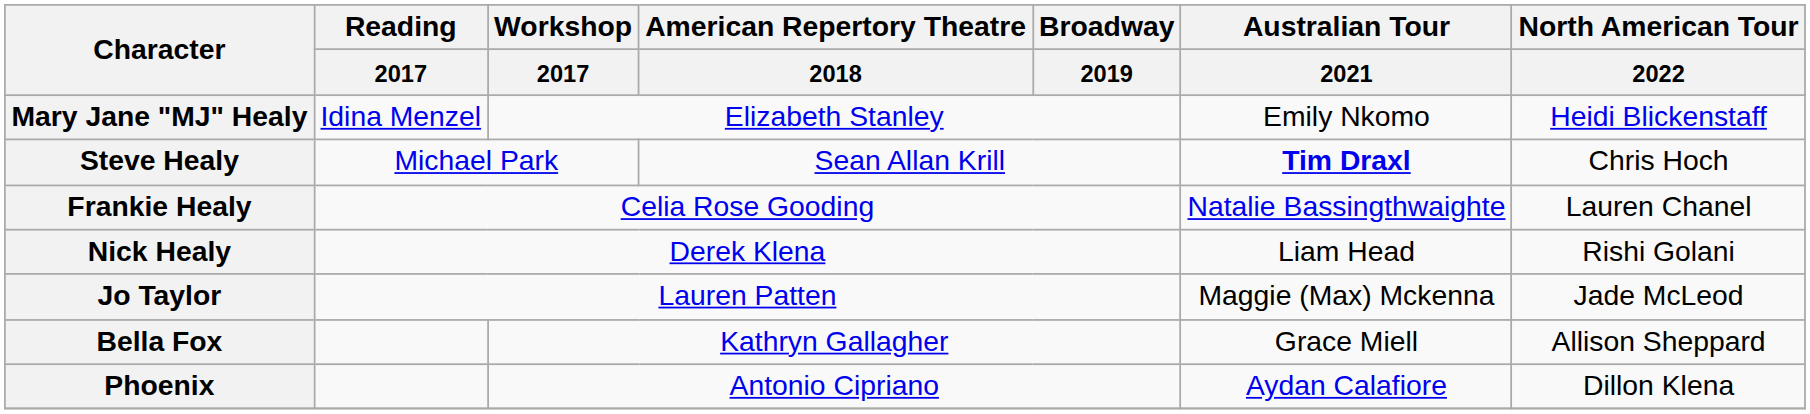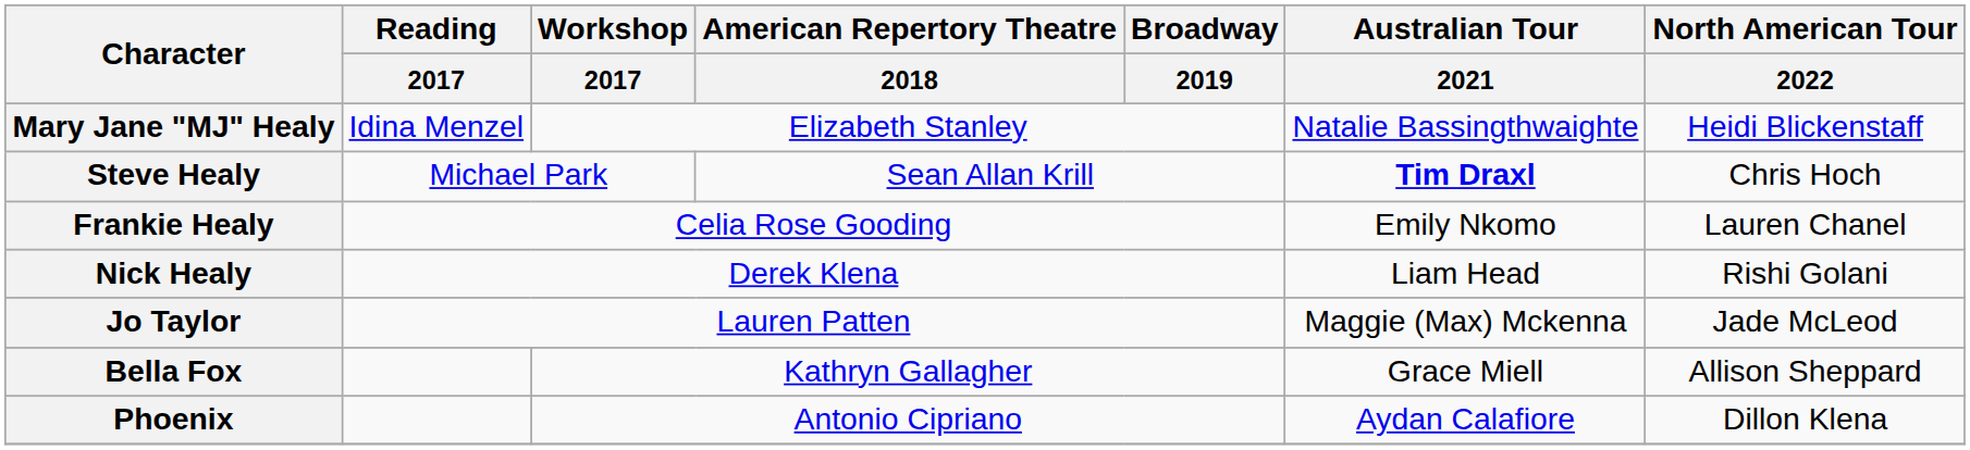Mary Jane "MJ" Healy | Australian Tour / 2021: Emily Nkomo -> Natalie Bassingthwaighte
Frankie Healy | Australian Tour / 2021: Natalie Bassingthwaighte -> Emily Nkomo
